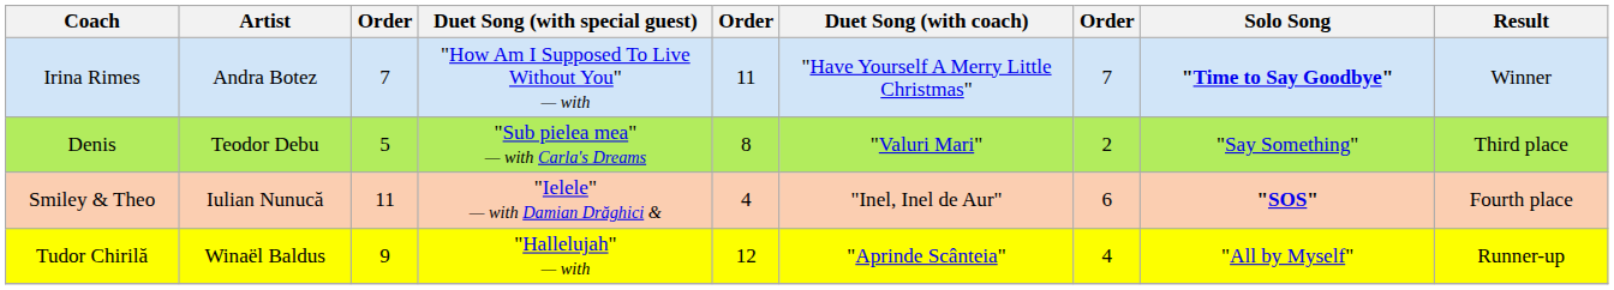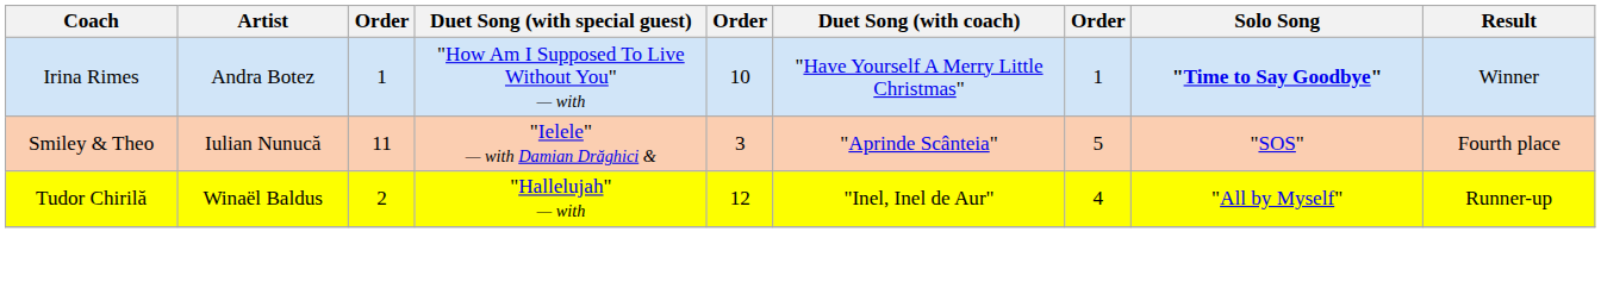Irina Rimes | column 3: 7 -> 1
Irina Rimes | column 5: 11 -> 10
Irina Rimes | column 7: 7 -> 1
- row: Denis | Teodor Debu | 5 | "Sub pielea mea" — with Carla's Dreams | 8 | "Valuri Mari" | 2 | "Say Something" | Third place
Smiley & Theo | column 5: 4 -> 3
Smiley & Theo | Duet Song (with coach): "Inel, Inel de Aur" -> "Aprinde Scânteia"
Smiley & Theo | column 7: 6 -> 5
Smiley & Theo | Solo Song: bold -> normal
Tudor Chirilă | column 3: 9 -> 2
Tudor Chirilă | Duet Song (with coach): "Aprinde Scânteia" -> "Inel, Inel de Aur"
